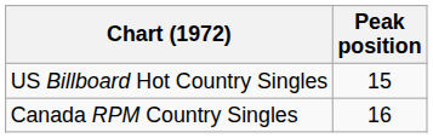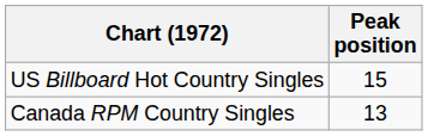Canada RPM Country Singles | Peak position: 16 -> 13
